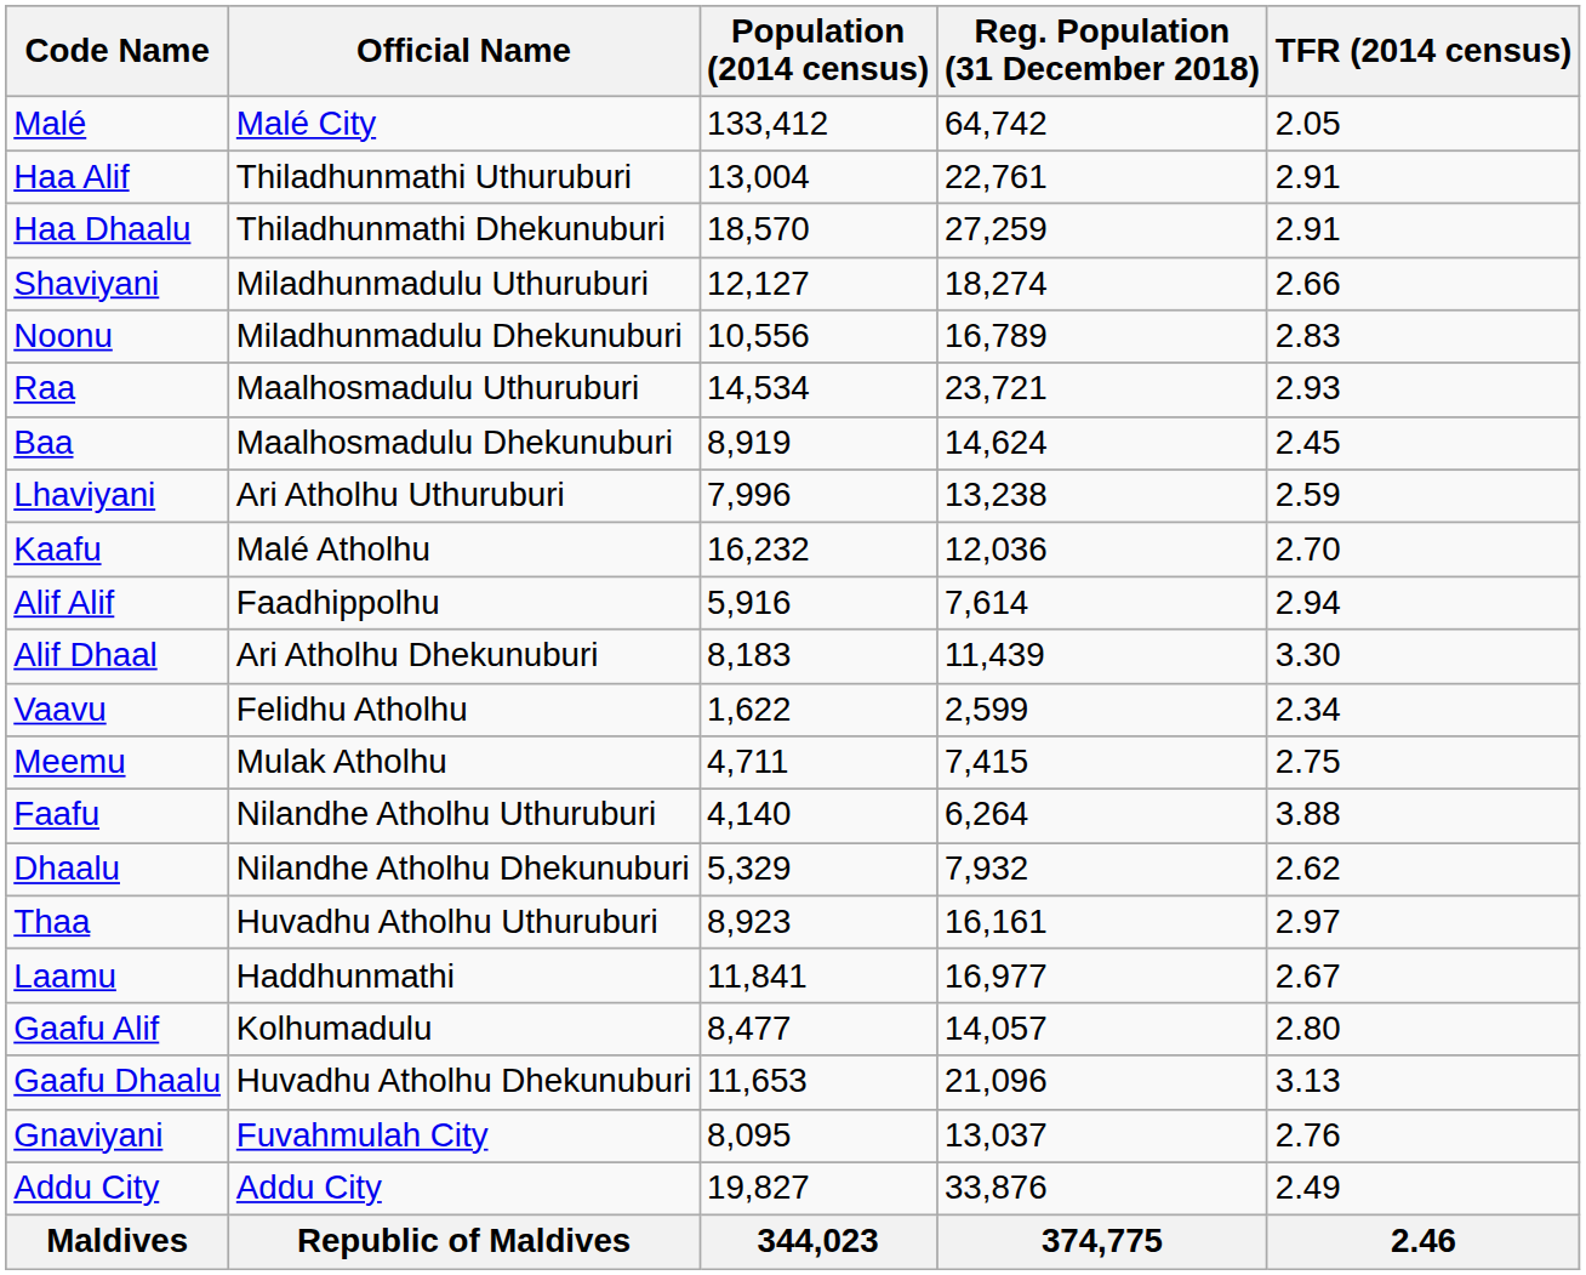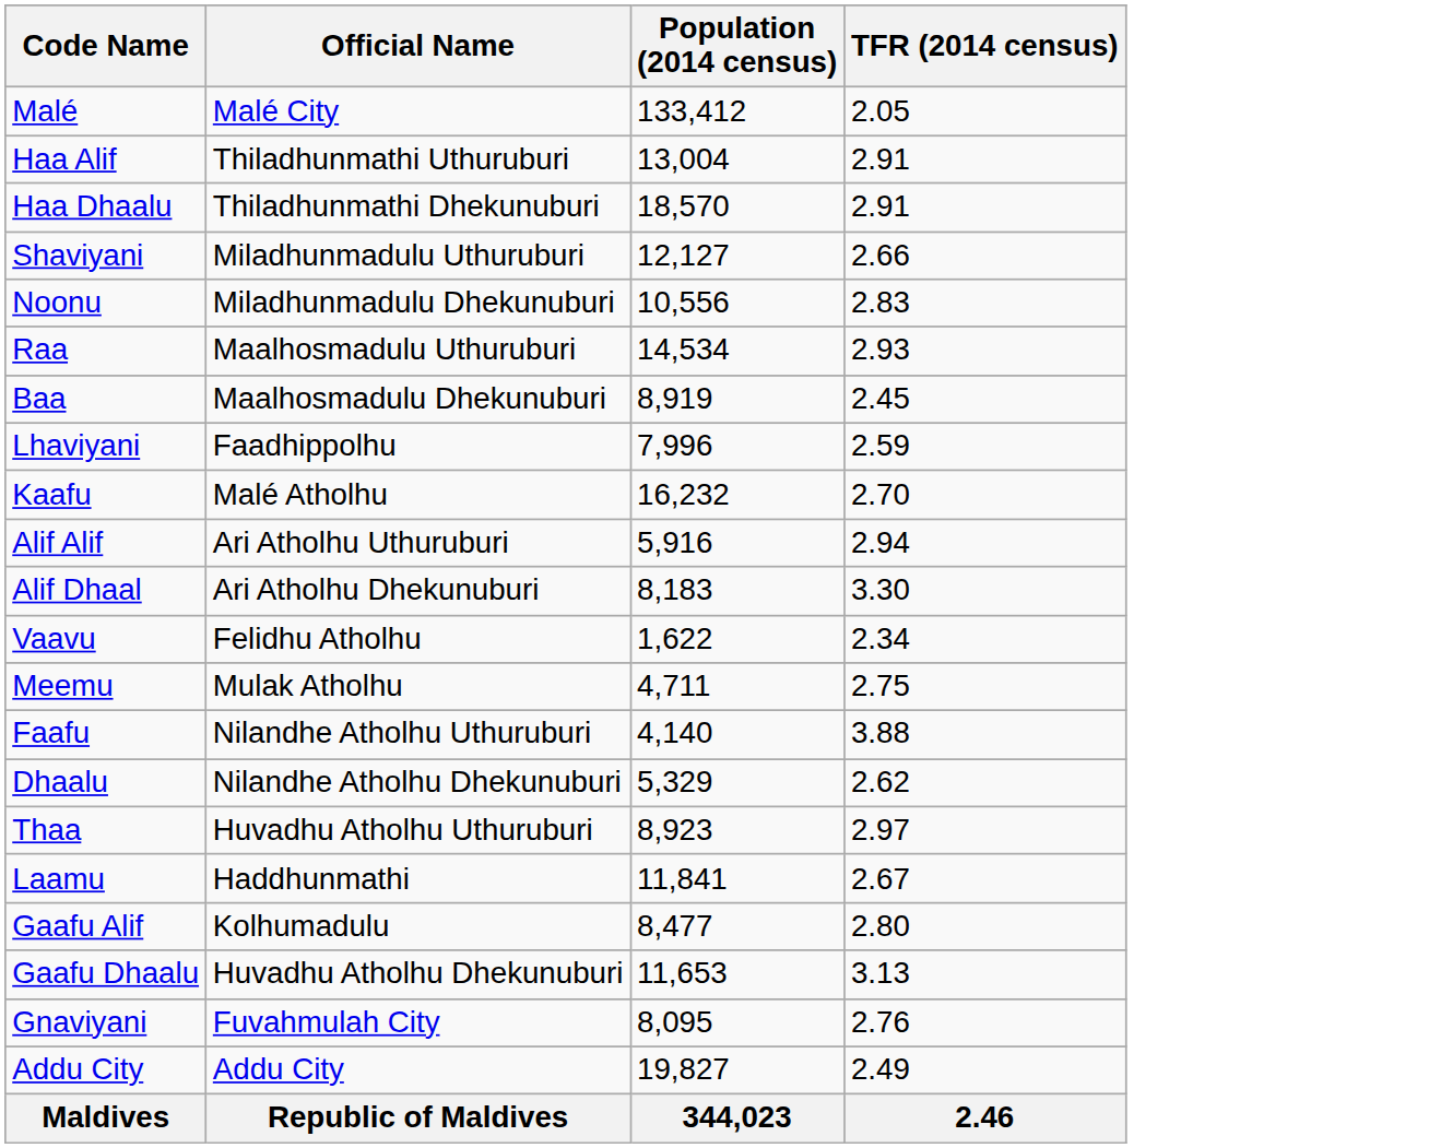- column: Reg. Population (31 December 2018) | 64,742 | 22,761 | 27,259 | 18,274 | 16,789 | 23,721 | 14,624 | 13,238 | 12,036 | 7,614 | 11,439 | 2,599 | 7,415 | 6,264 | 7,932 | 16,161 | 16,977 | 14,057 | 21,096 | 13,037 | 33,876 | 374,775
Lhaviyani | Official Name: Ari Atholhu Uthuruburi -> Faadhippolhu
Alif Alif | Official Name: Faadhippolhu -> Ari Atholhu Uthuruburi
